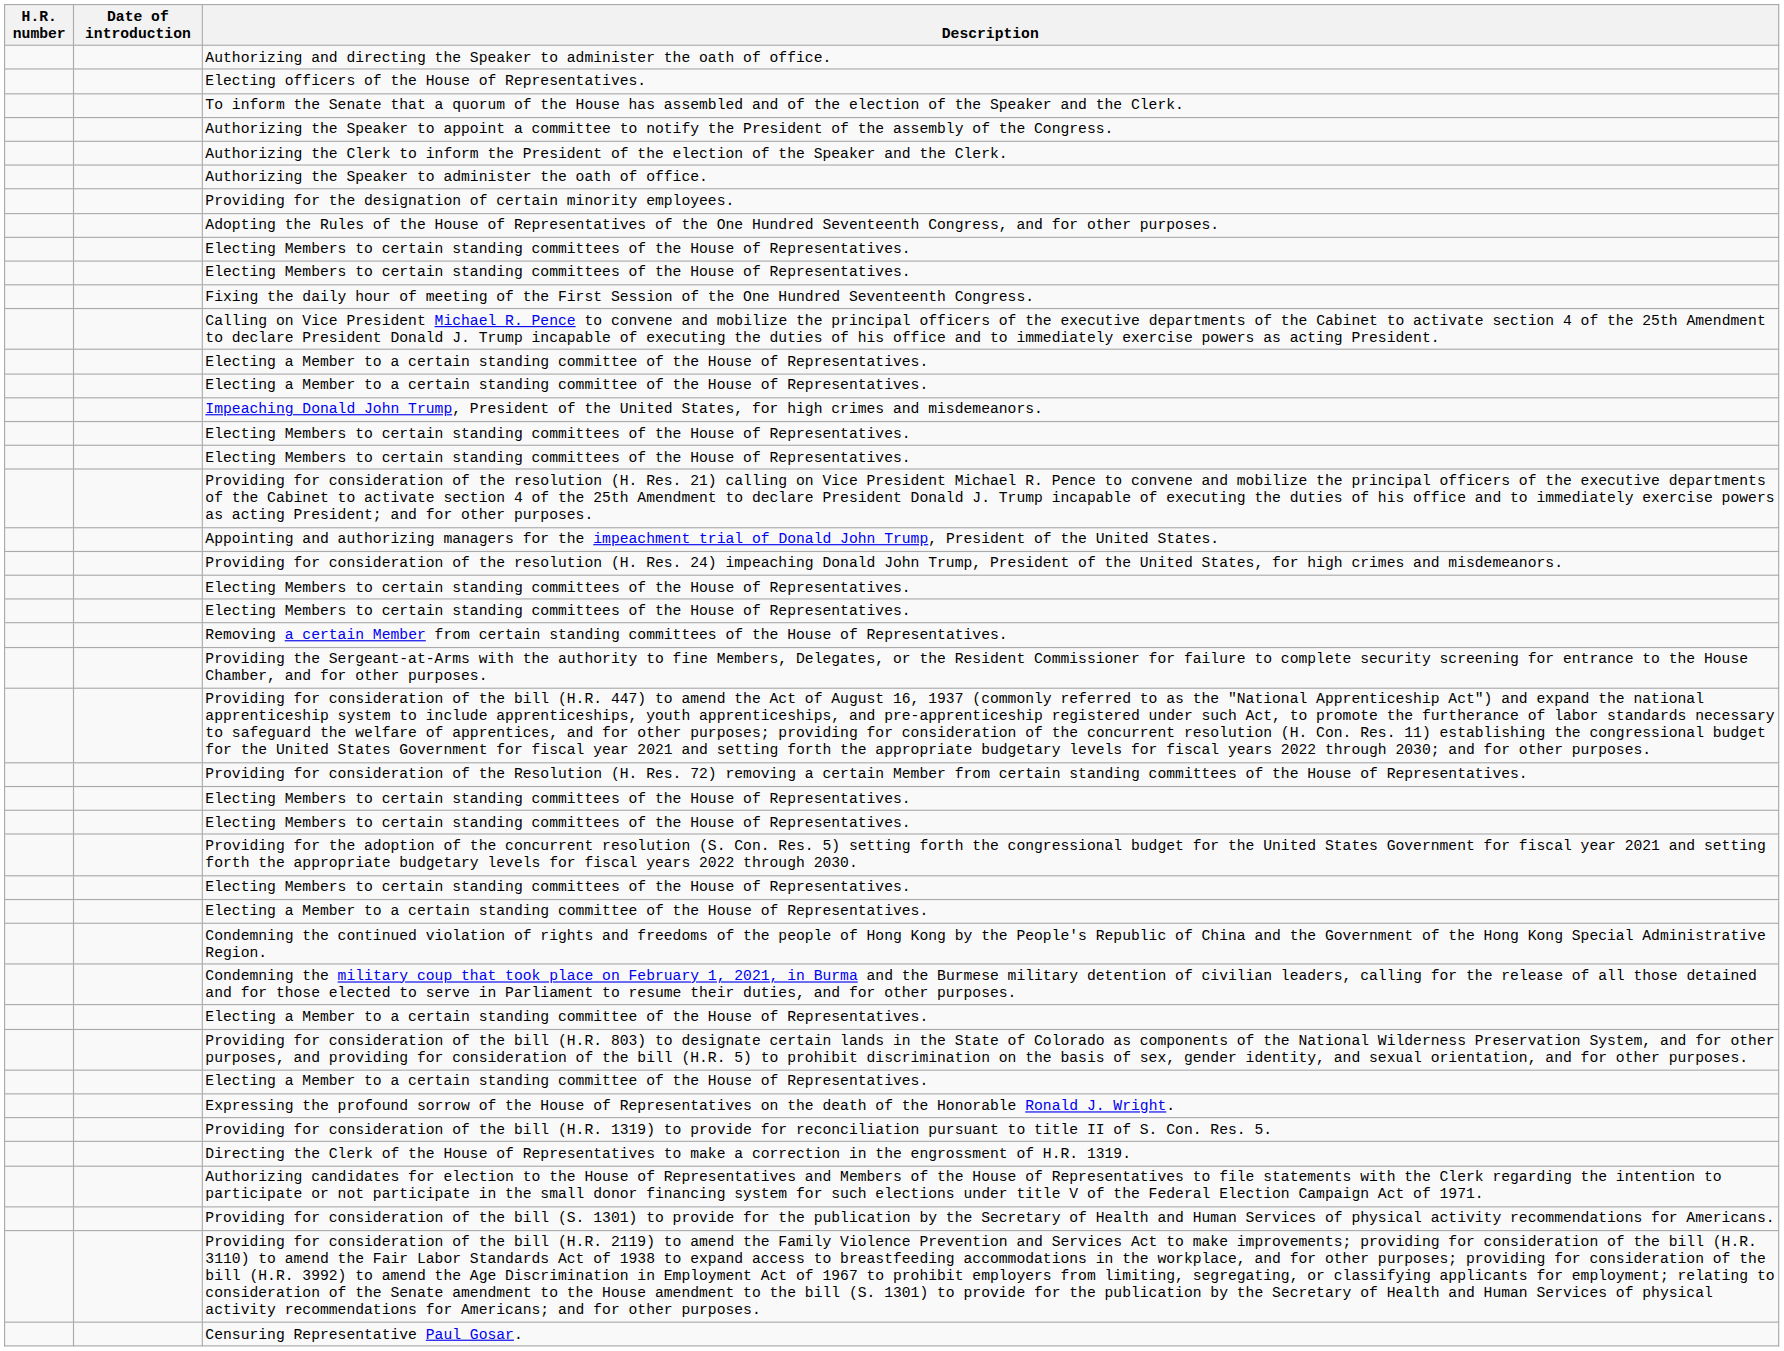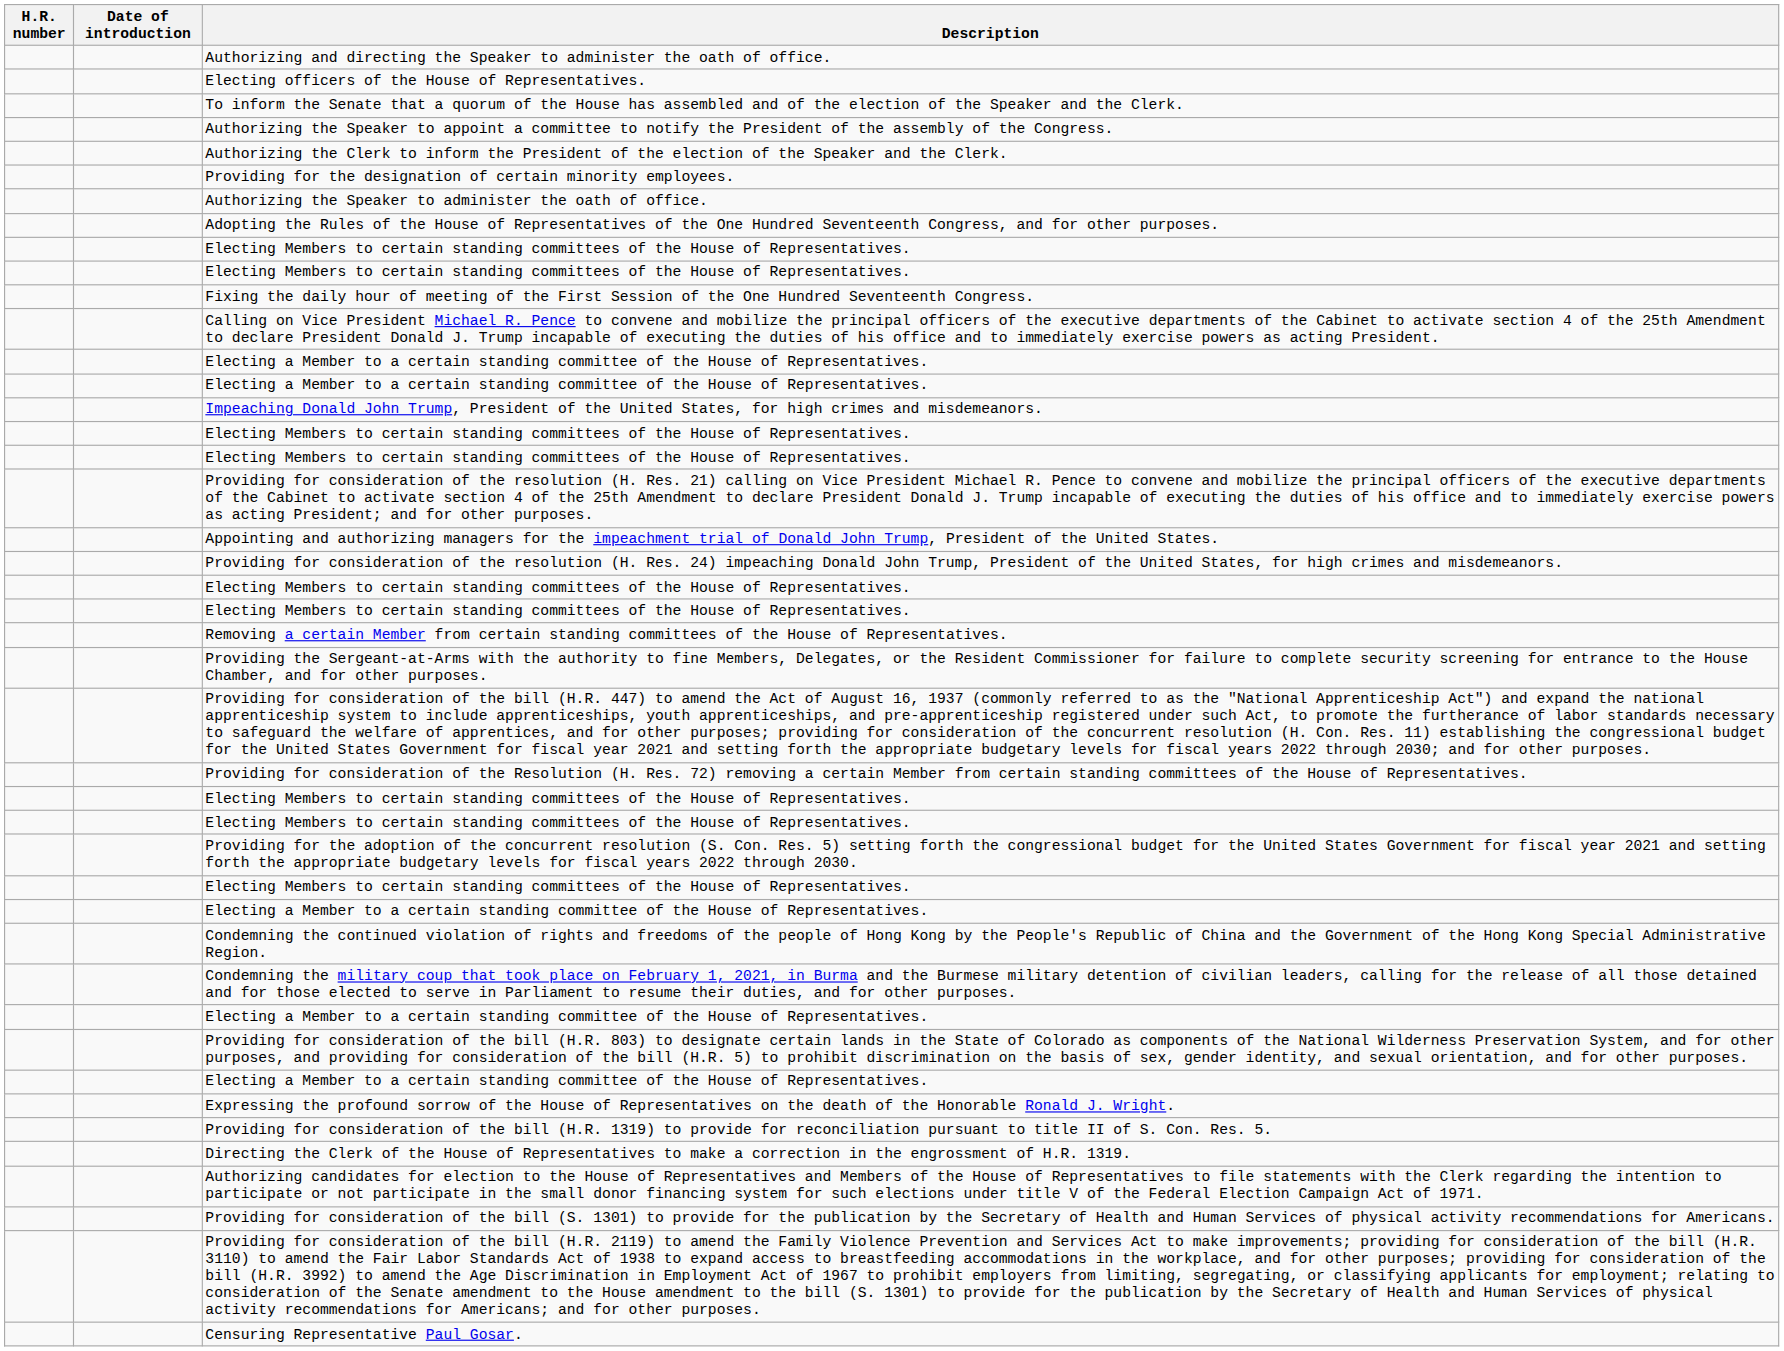rows swapped: Providing for the designation of certain minority employees. <-> Authorizing the Speaker to administer the oath of office.
